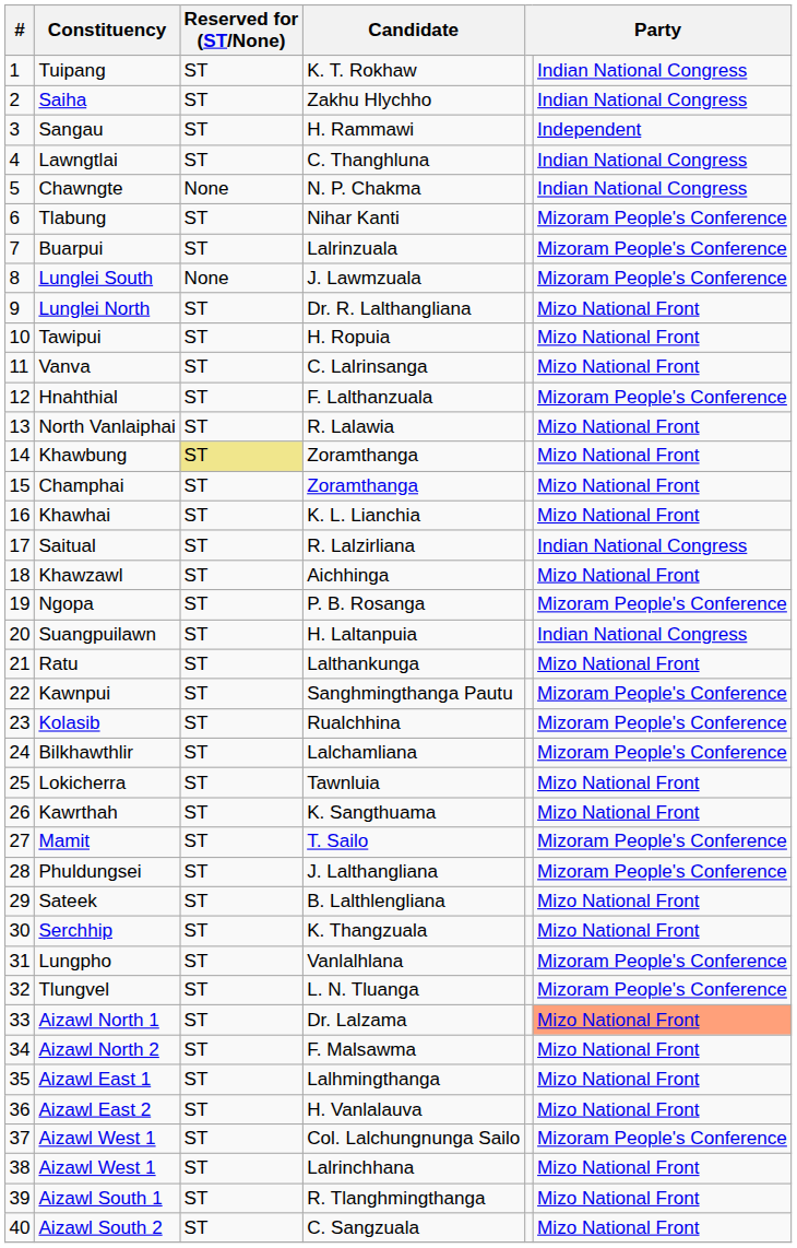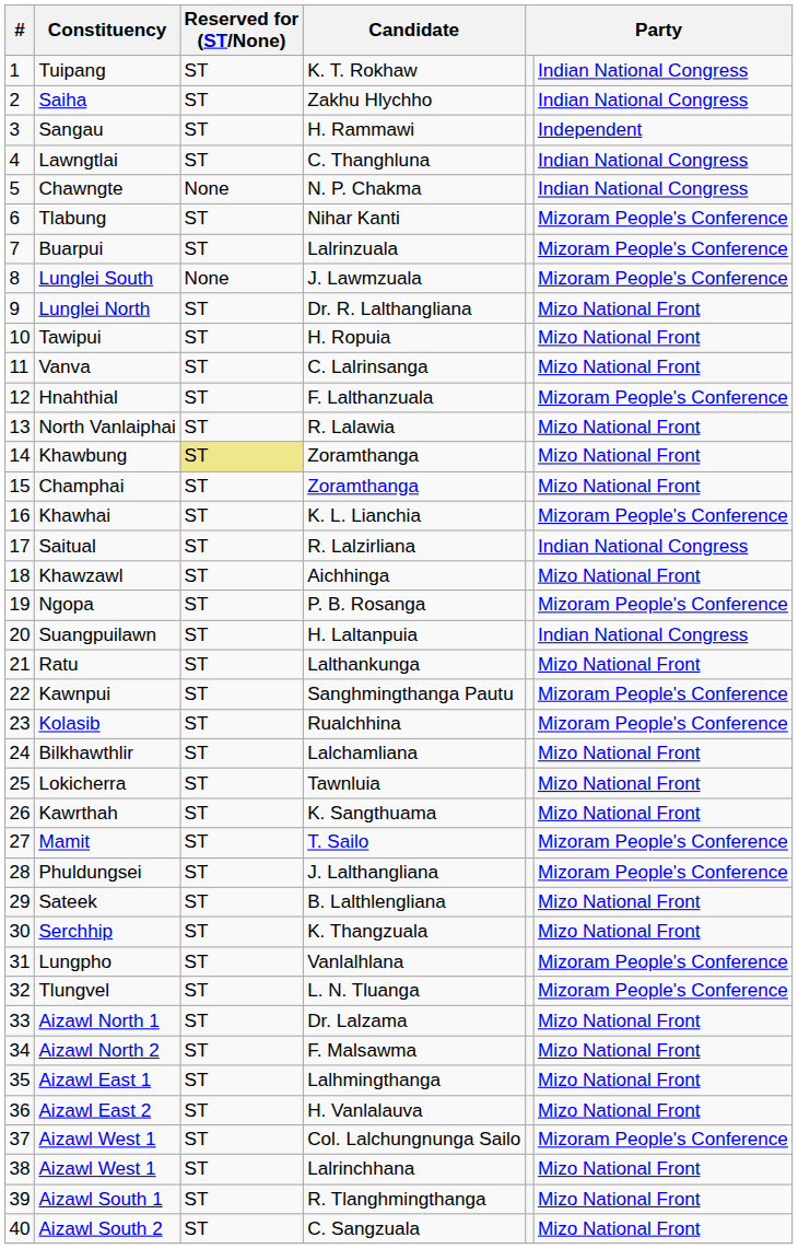Khawhai | column 6: Mizo National Front -> Mizoram People's Conference
Bilkhawthlir | column 6: Mizoram People's Conference -> Mizo National Front
Aizawl North 1 | column 6: lightsalmon background -> no background
